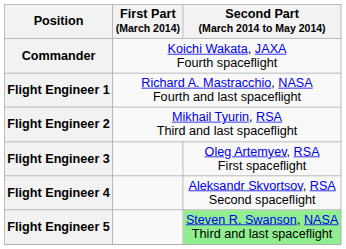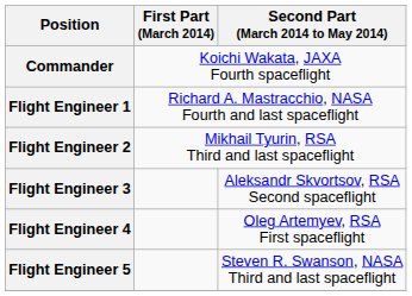Flight Engineer 3 | Second Part (March 2014 to May 2014): Oleg Artemyev, RSA First spaceflight -> Aleksandr Skvortsov, RSA Second spaceflight
Flight Engineer 4 | Second Part (March 2014 to May 2014): Aleksandr Skvortsov, RSA Second spaceflight -> Oleg Artemyev, RSA First spaceflight
Flight Engineer 5 | Second Part (March 2014 to May 2014): lightgreen background -> no background
